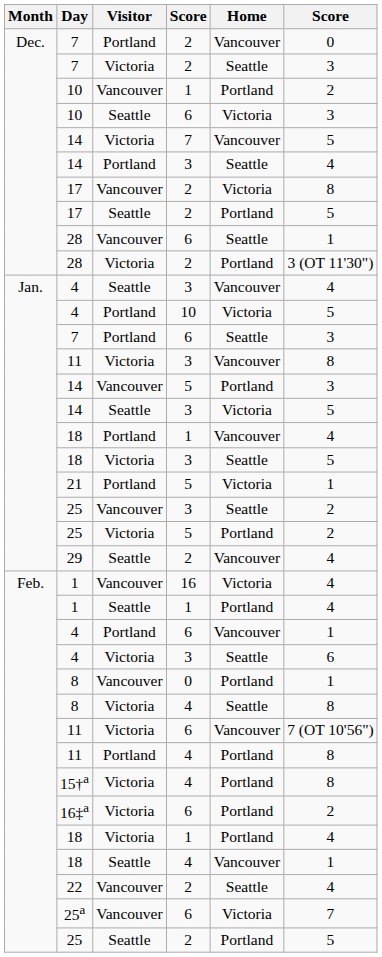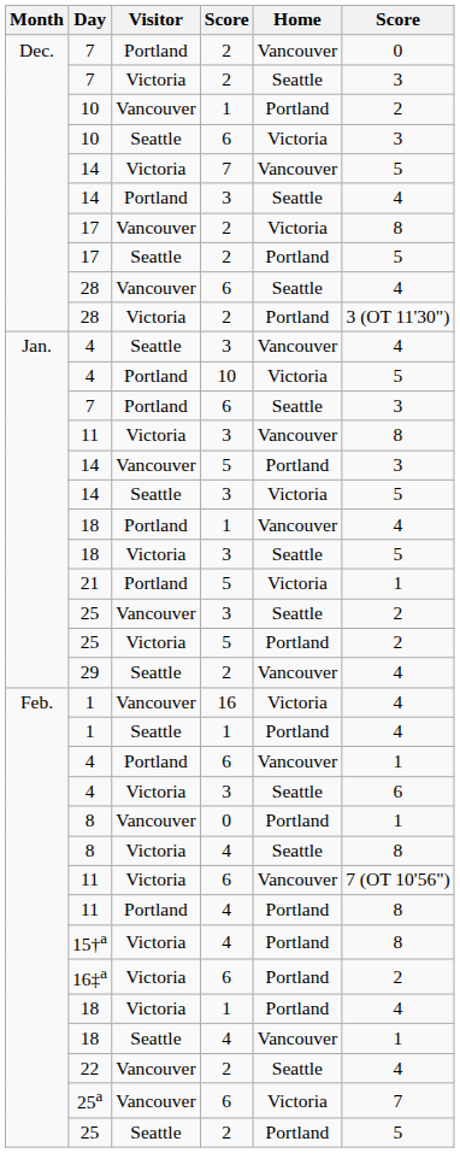28 / Vancouver | column 6: 1 -> 4
